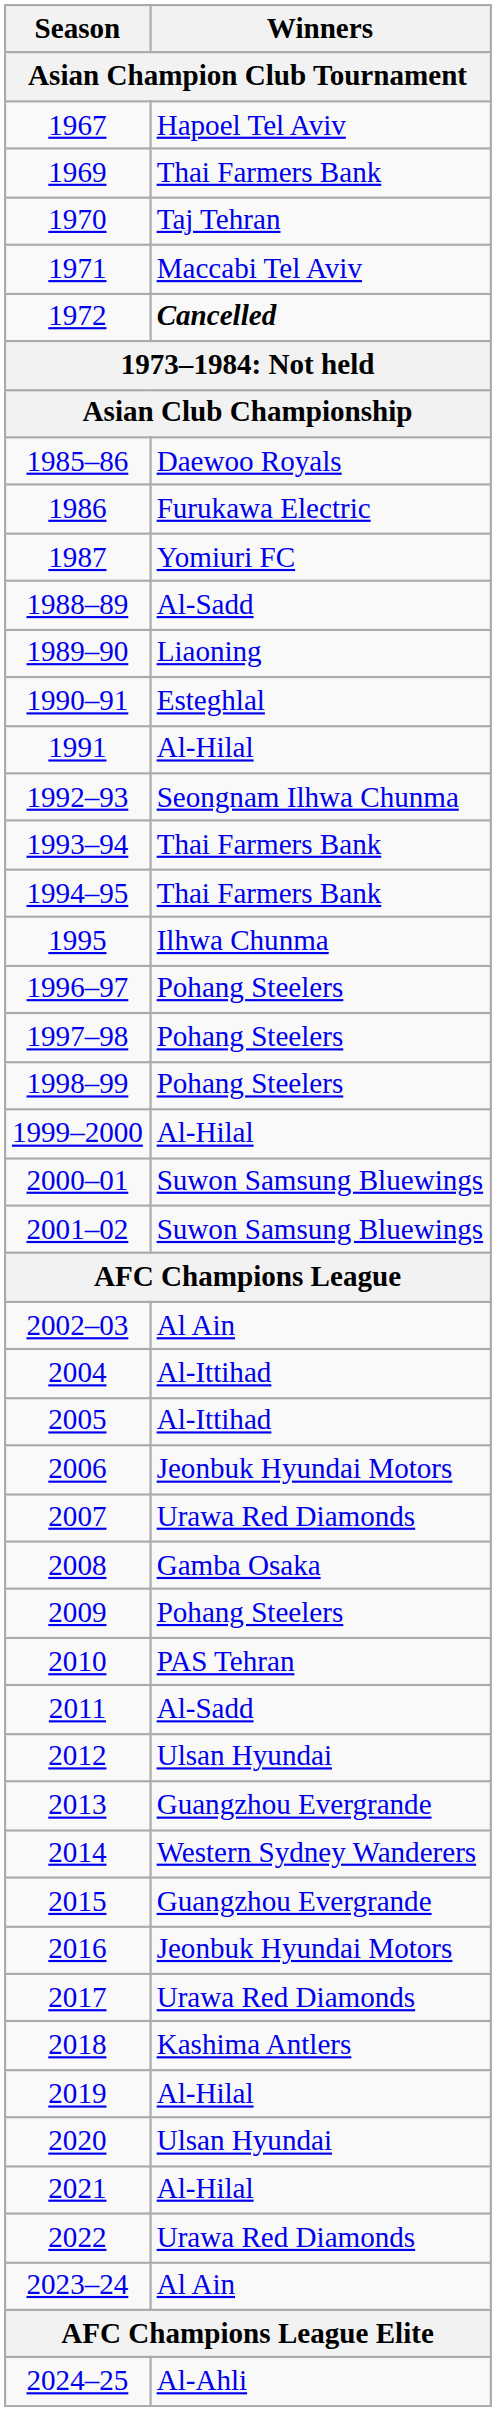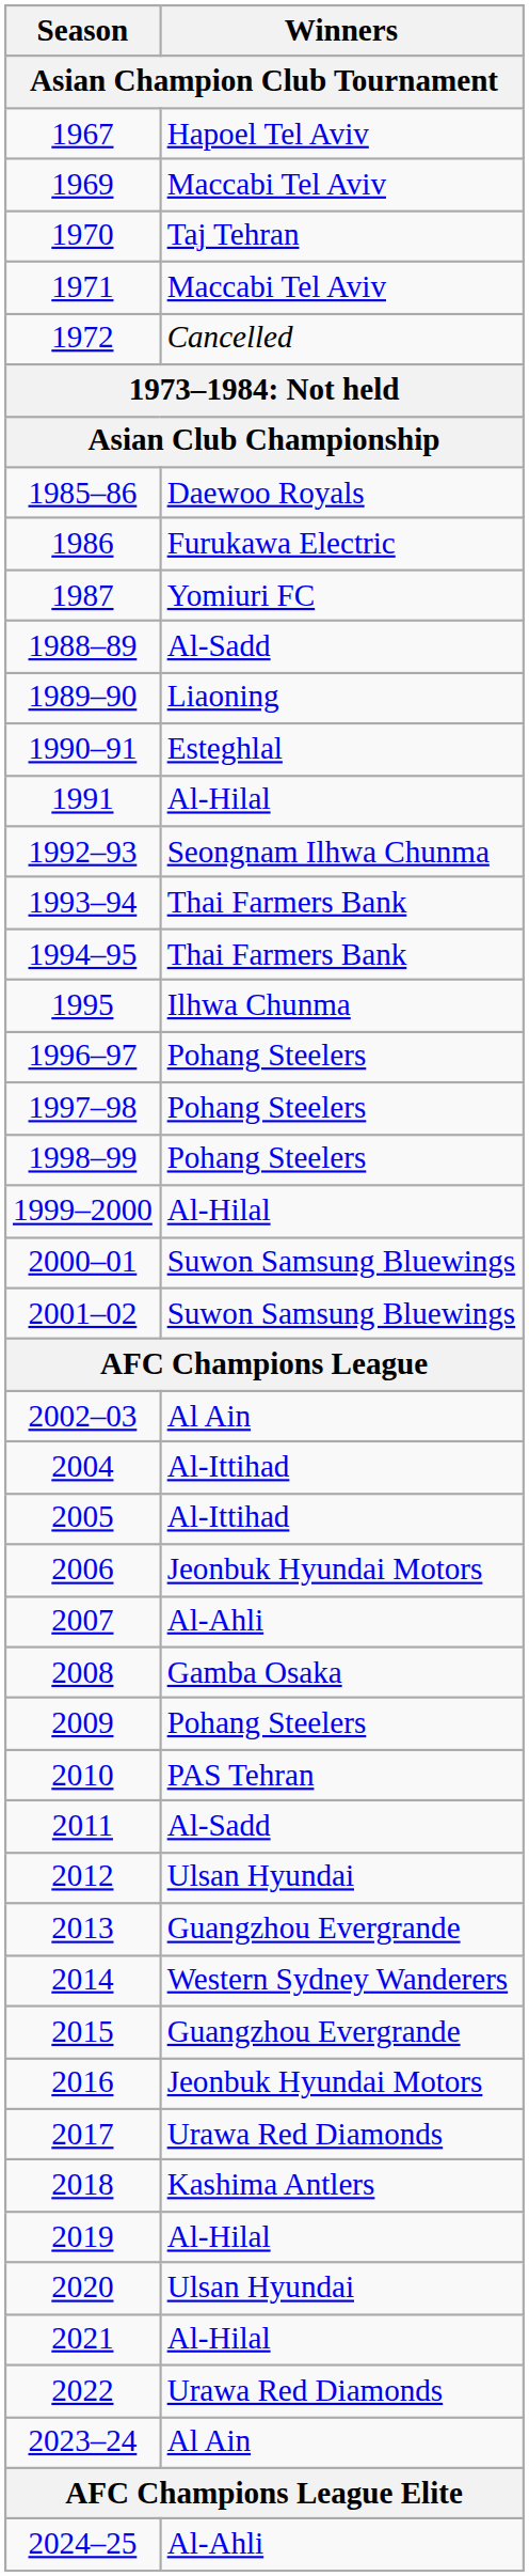1969 | Winners: Thai Farmers Bank -> Maccabi Tel Aviv
1972 | Winners: bold -> normal
2007 | Winners: Urawa Red Diamonds -> Al-Ahli
